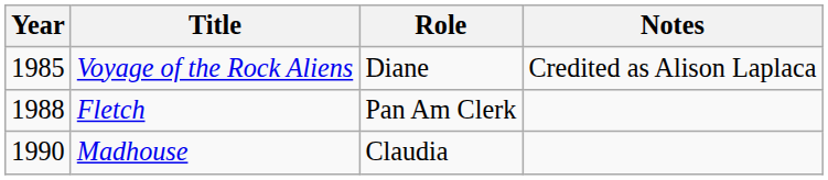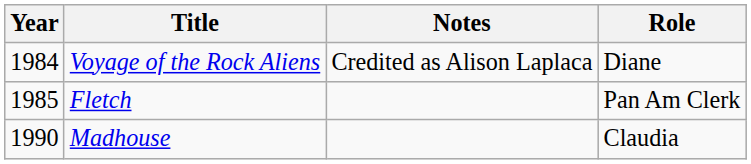columns swapped: Role <-> Notes
Voyage of the Rock Aliens | Year: 1985 -> 1984
Fletch | Year: 1988 -> 1985
